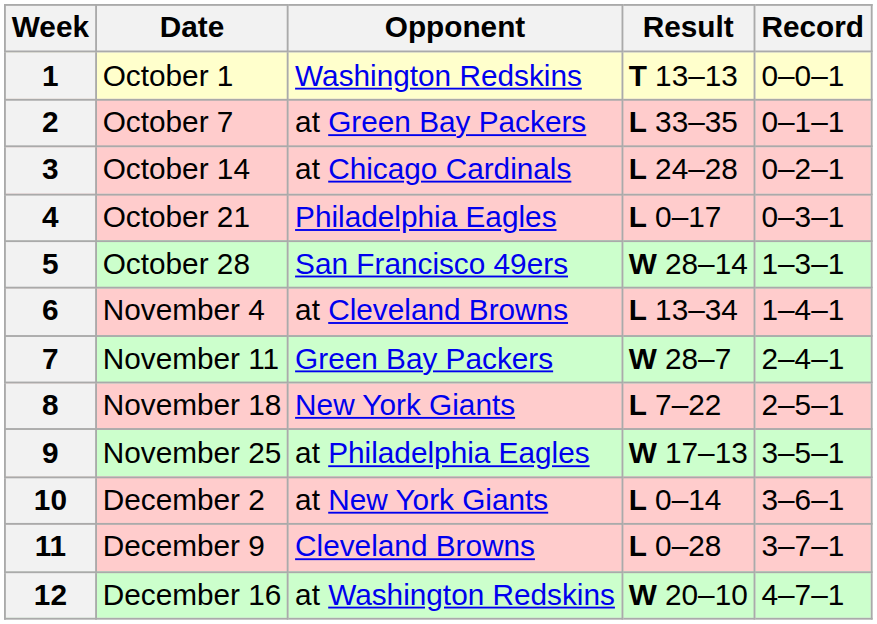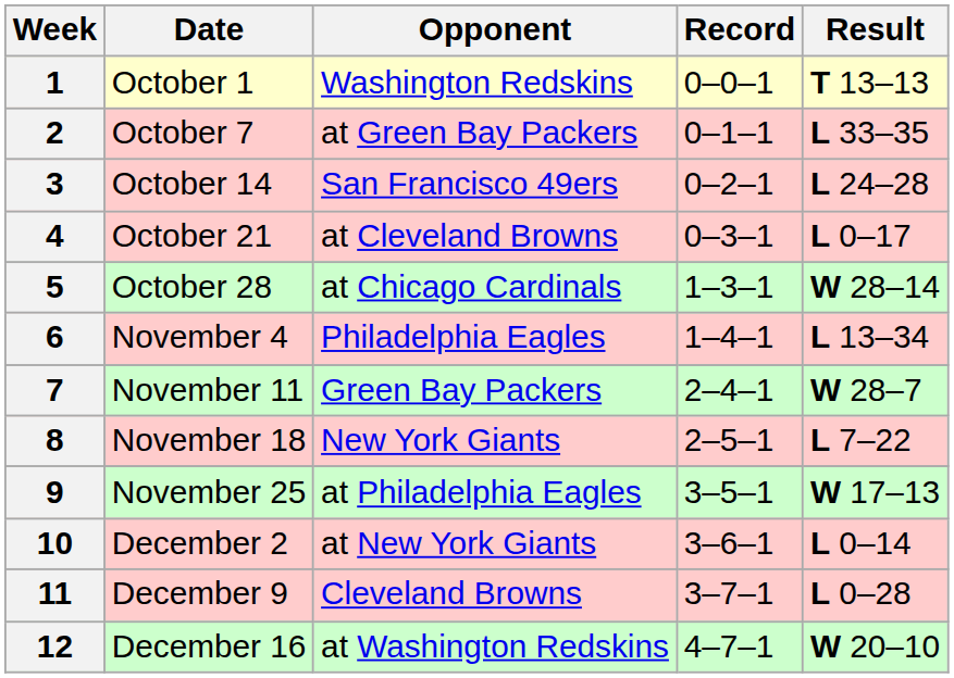columns swapped: Result <-> Record
3 | Opponent: at Chicago Cardinals -> San Francisco 49ers
4 | Opponent: Philadelphia Eagles -> at Cleveland Browns
5 | Opponent: San Francisco 49ers -> at Chicago Cardinals
6 | Opponent: at Cleveland Browns -> Philadelphia Eagles
